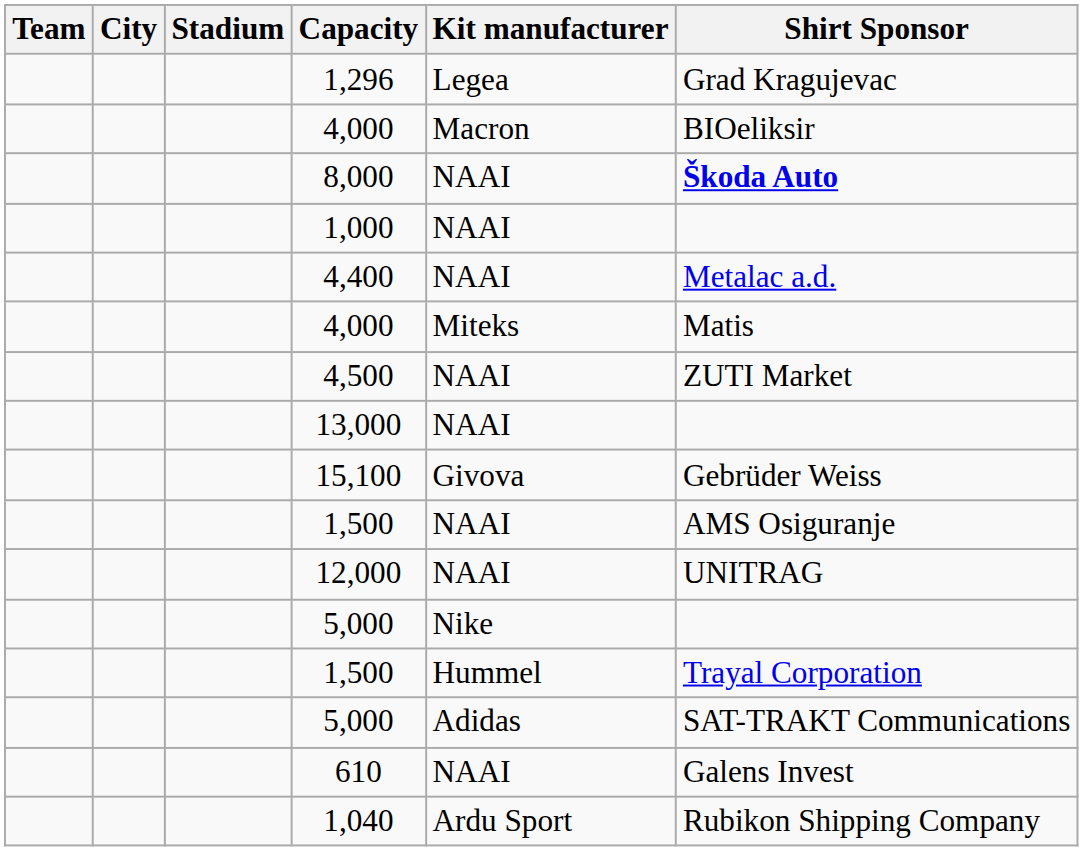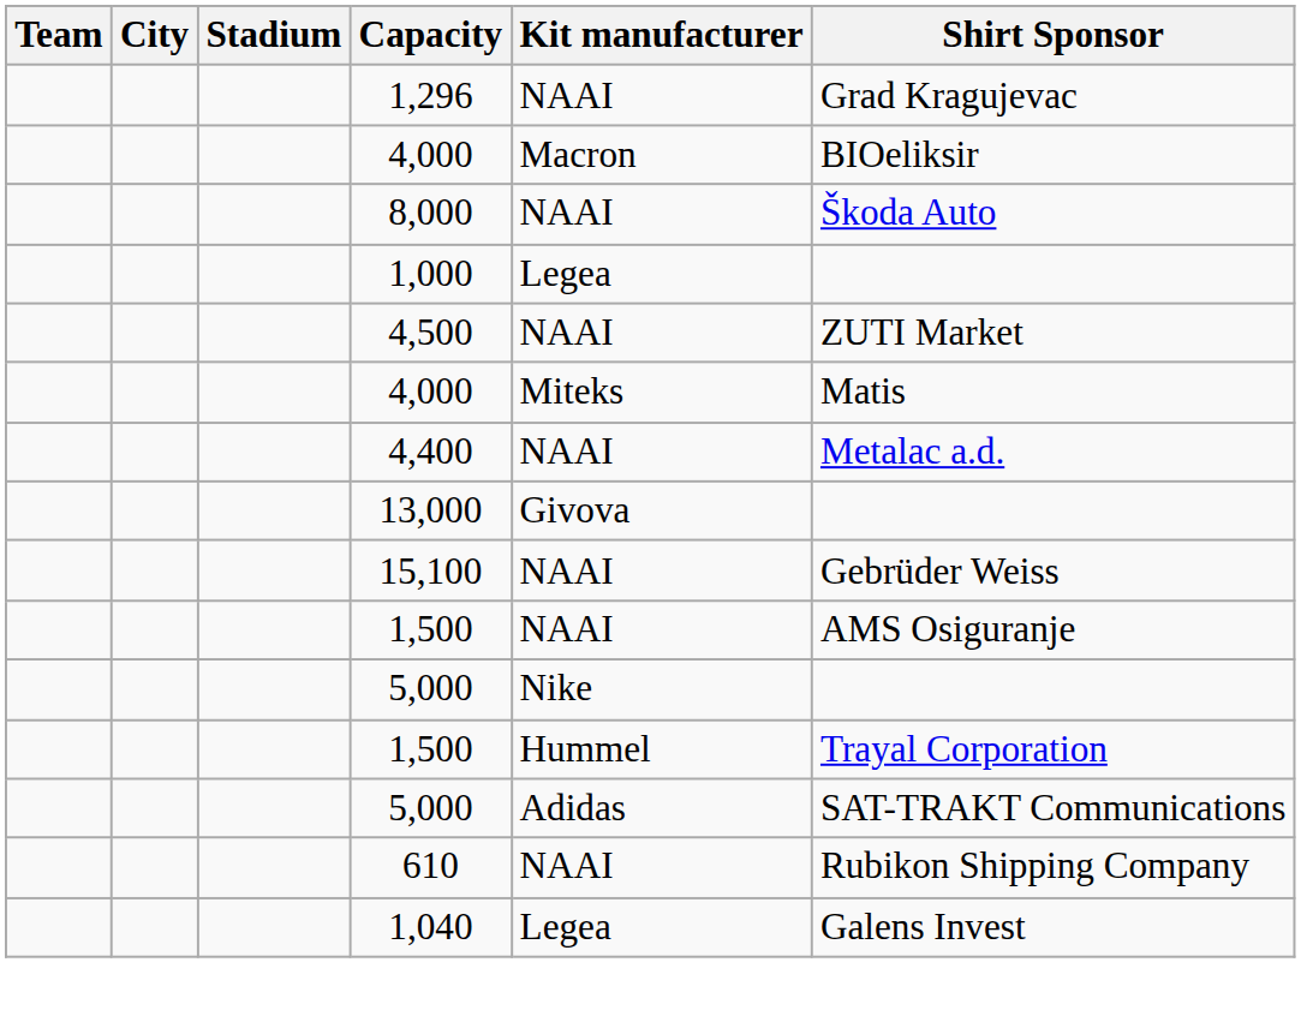1,296 | Kit manufacturer: Legea -> NAAI
8,000 | Shirt Sponsor: bold -> normal
1,000 | Kit manufacturer: NAAI -> Legea
rows swapped: 4,500 <-> 4,400
13,000 | Kit manufacturer: NAAI -> Givova
15,100 | Kit manufacturer: Givova -> NAAI
- row: 12,000 | NAAI | UNITRAG
610 | Shirt Sponsor: Galens Invest -> Rubikon Shipping Company
1,040 | Kit manufacturer: Ardu Sport -> Legea
1,040 | Shirt Sponsor: Rubikon Shipping Company -> Galens Invest
